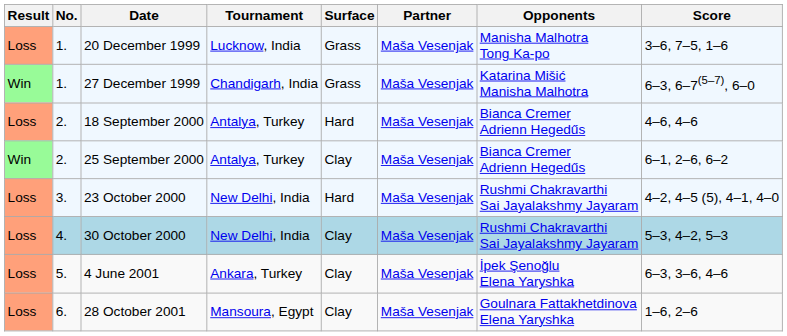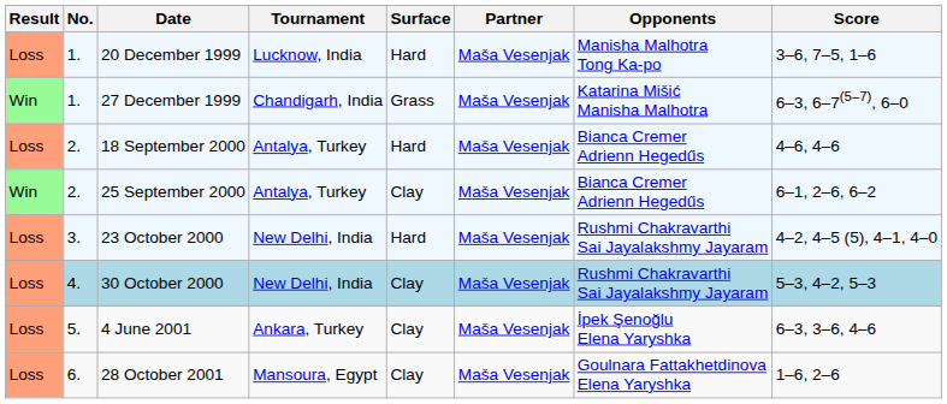20 December 1999 | Surface: Grass -> Hard
